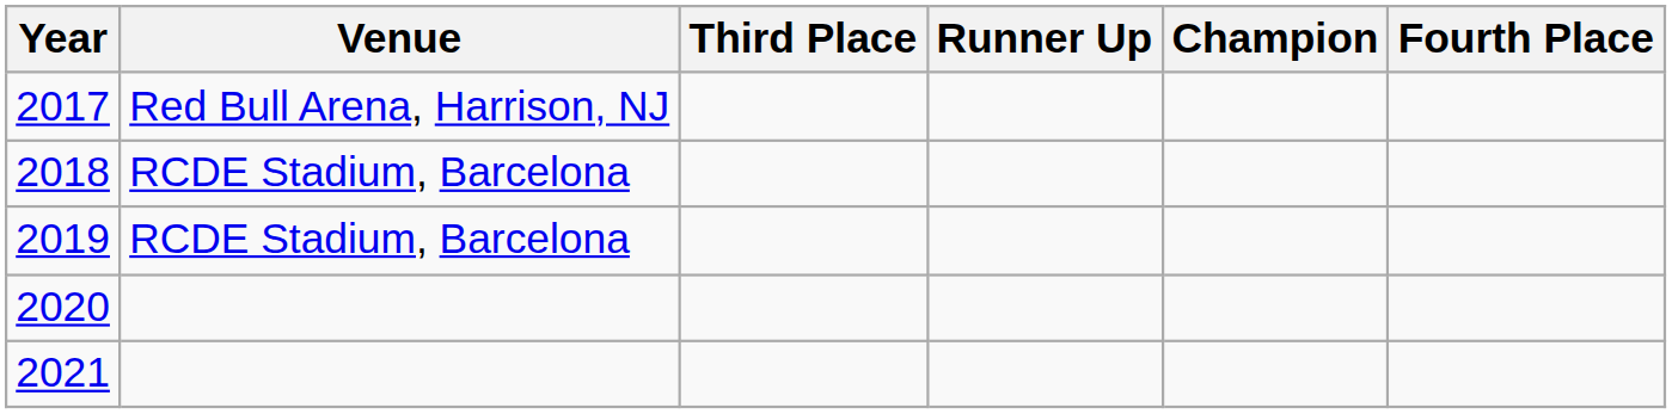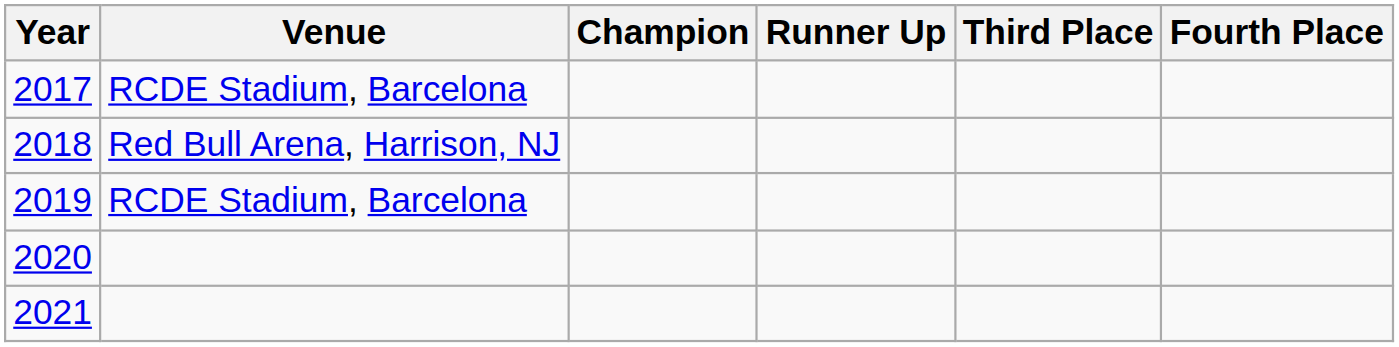columns swapped: Champion <-> Third Place
2017 | Venue: Red Bull Arena, Harrison, NJ -> RCDE Stadium, Barcelona
2018 | Venue: RCDE Stadium, Barcelona -> Red Bull Arena, Harrison, NJ
